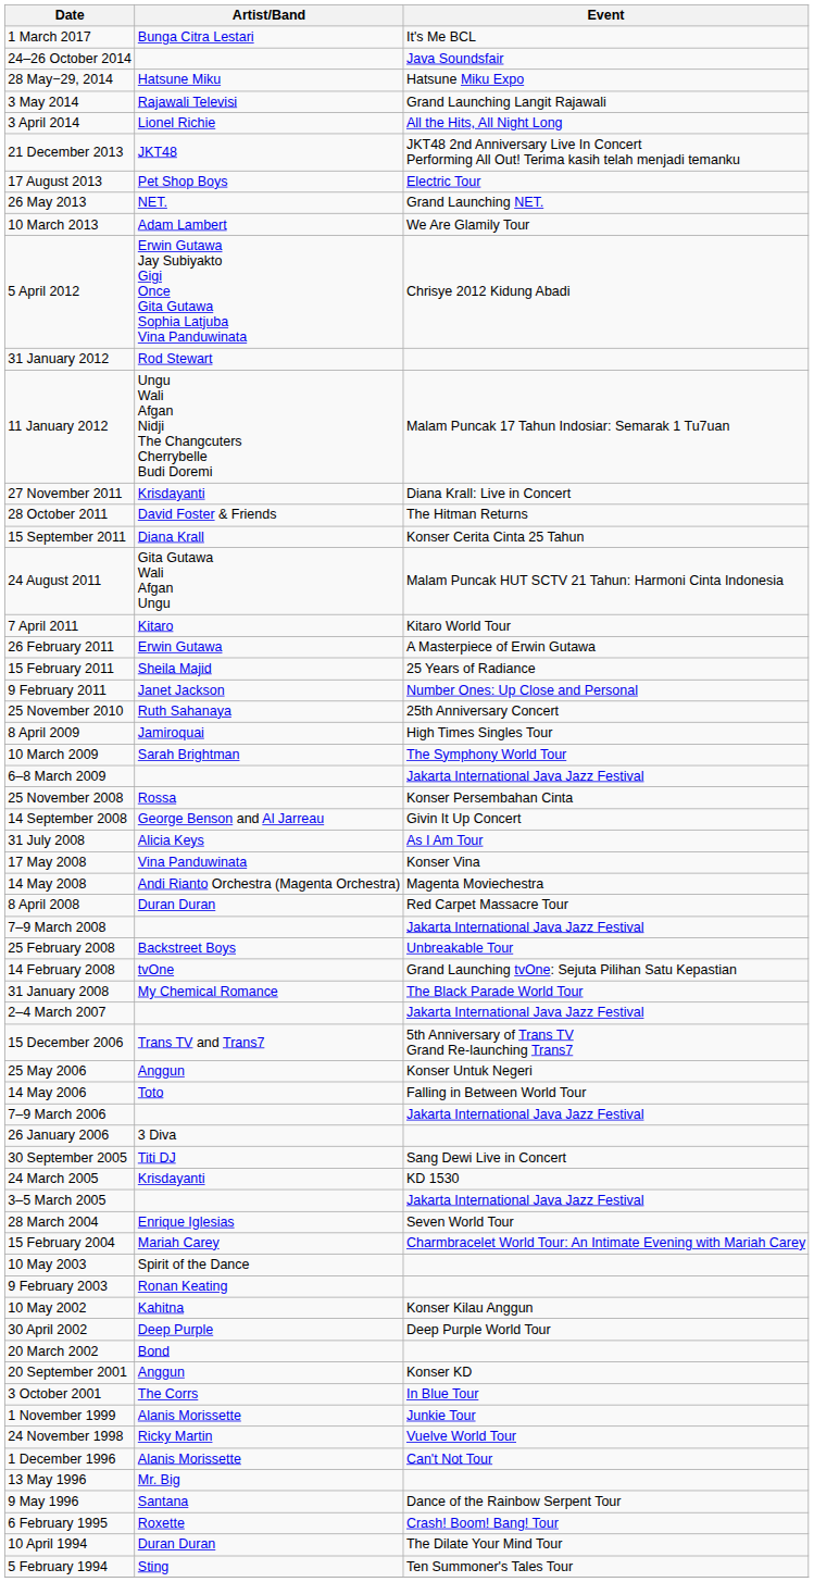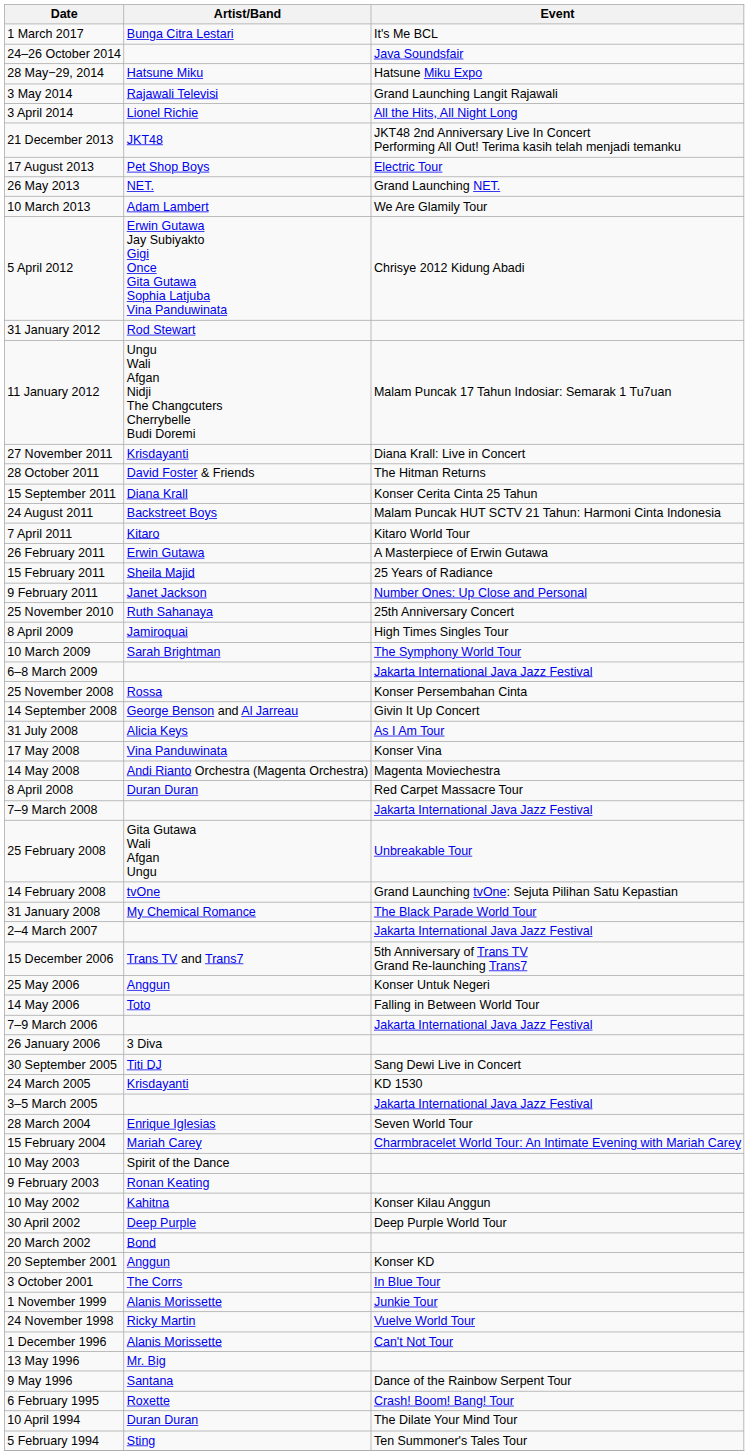24 August 2011 | Artist/Band: Gita Gutawa Wali Afgan Ungu -> Backstreet Boys
25 February 2008 | Artist/Band: Backstreet Boys -> Gita Gutawa Wali Afgan Ungu
